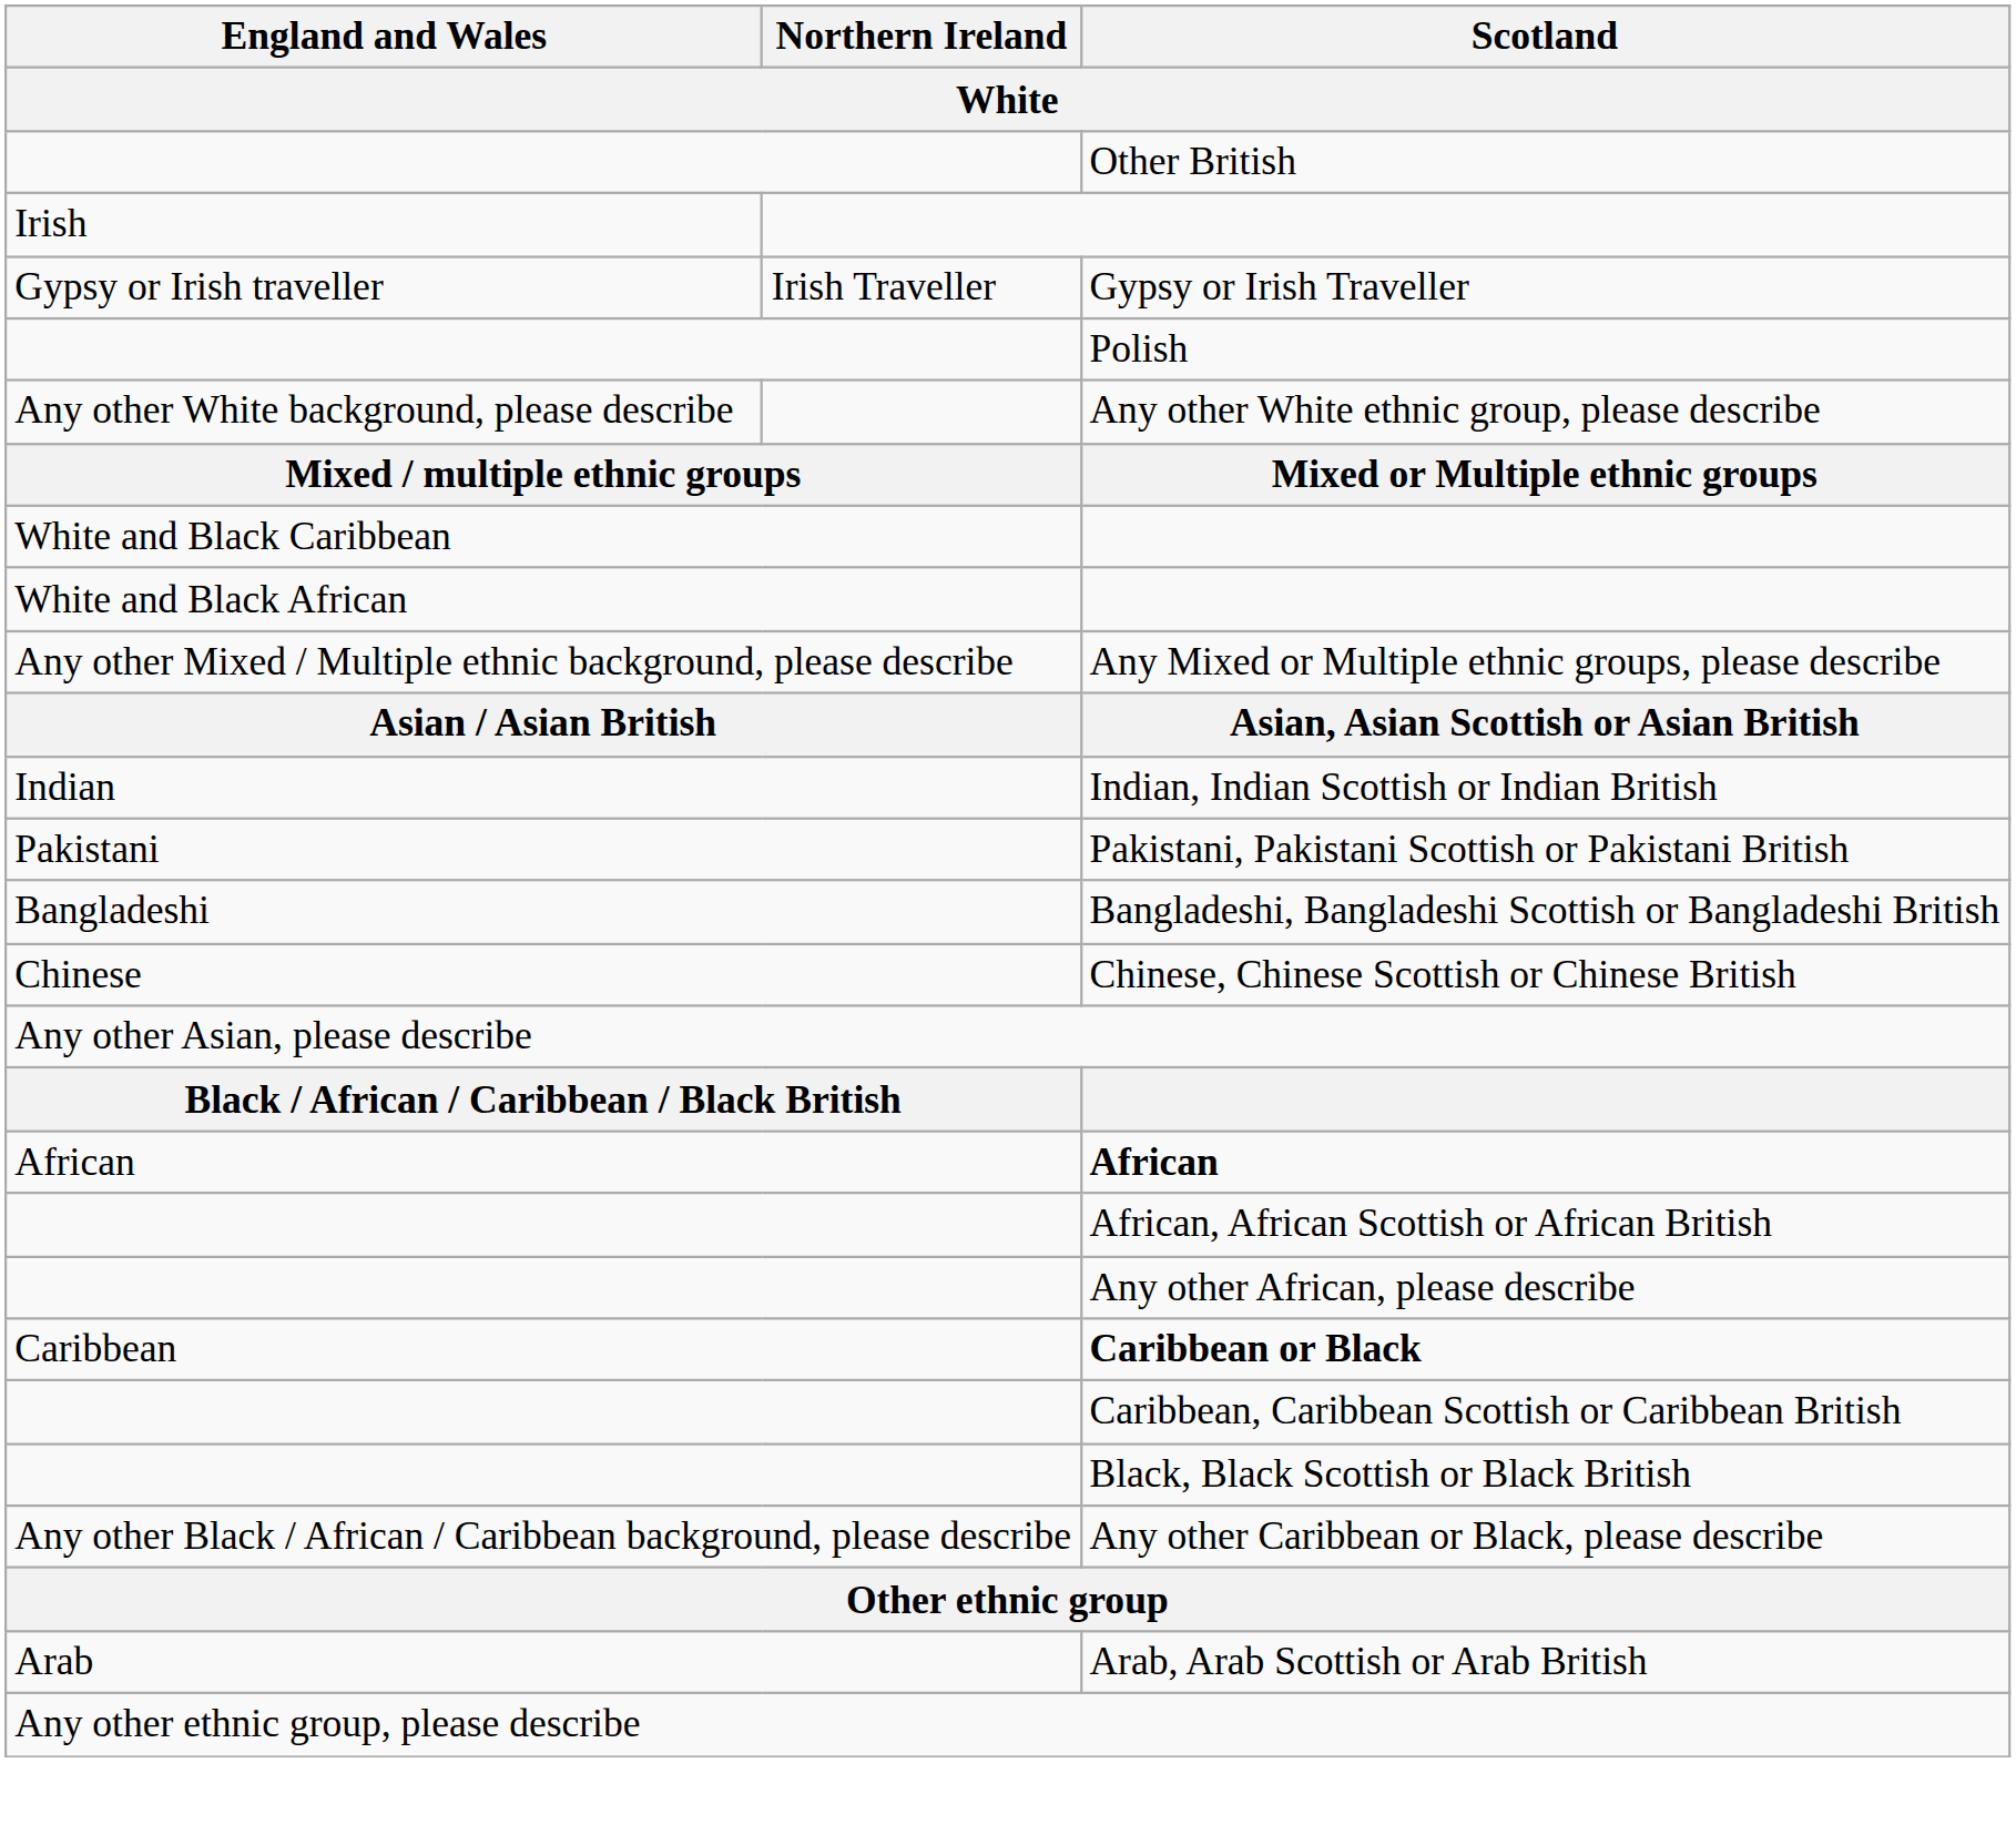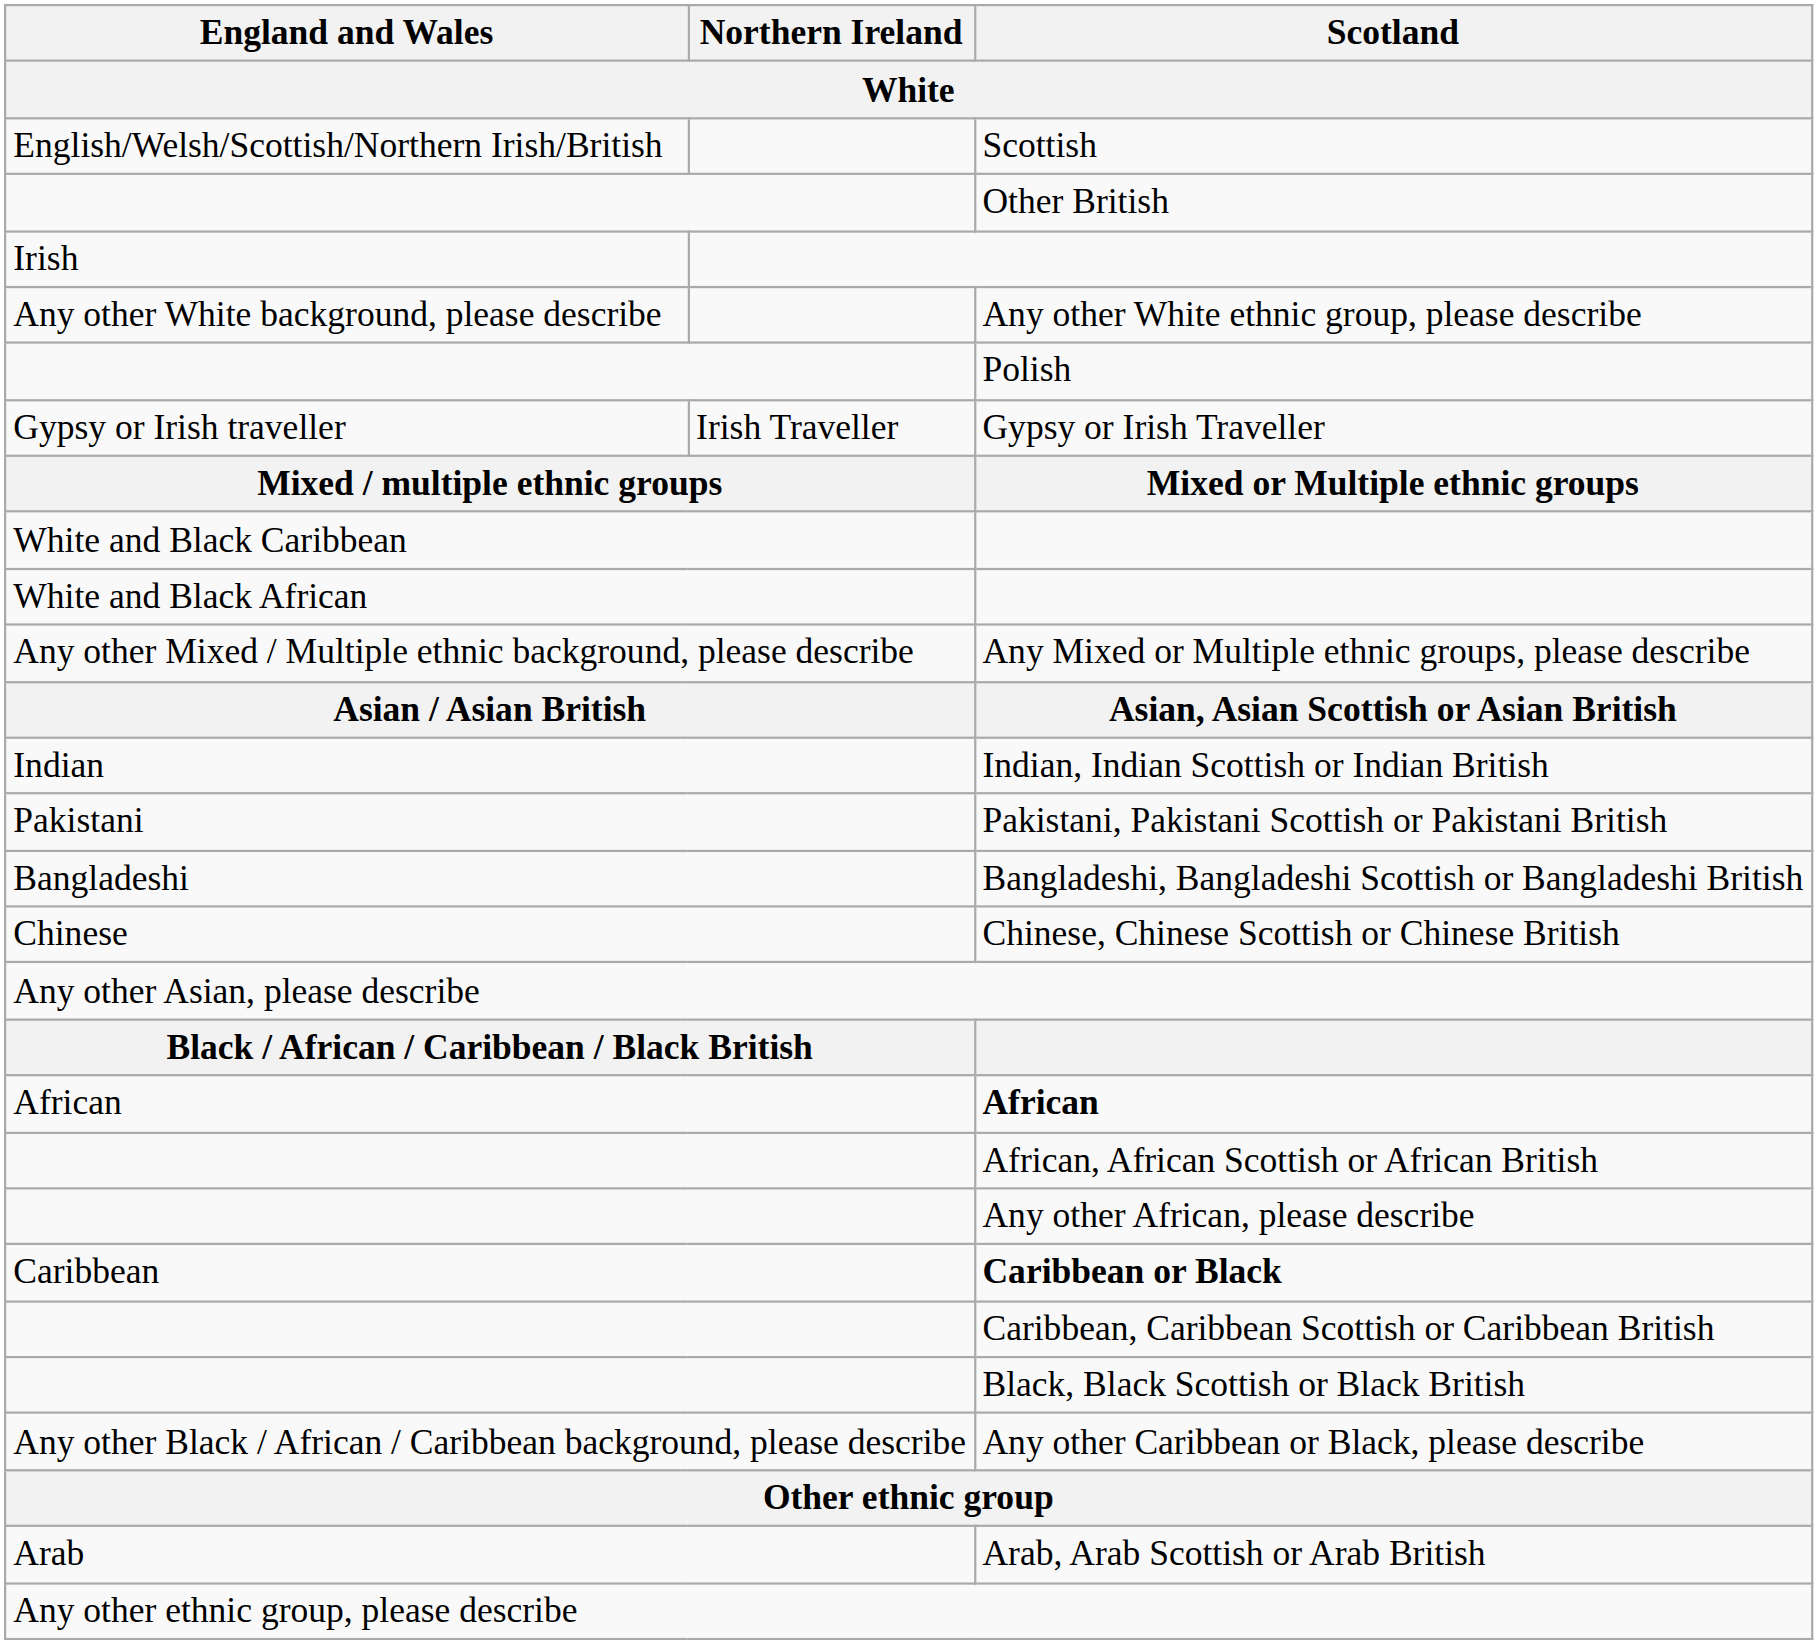+ row: English/Welsh/Scottish/Northern Irish/British | Scottish
rows swapped: Gypsy or Irish Traveller <-> Any other White ethnic group, please describe
